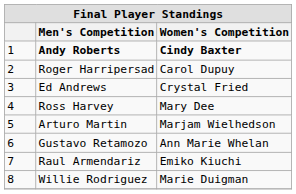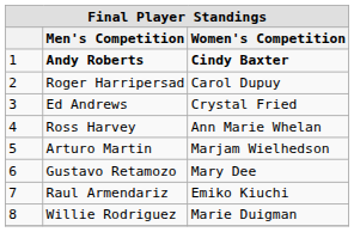Ross Harvey | Women's Competition: Mary Dee -> Ann Marie Whelan
Gustavo Retamozo | Women's Competition: Ann Marie Whelan -> Mary Dee
